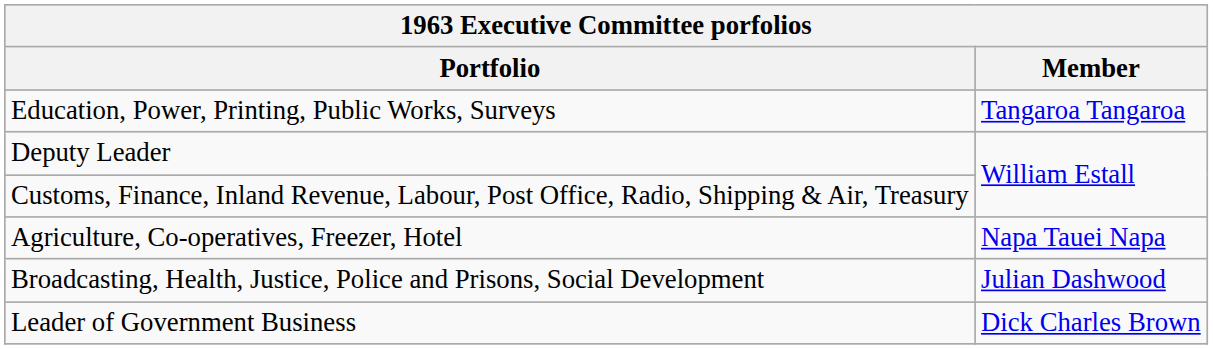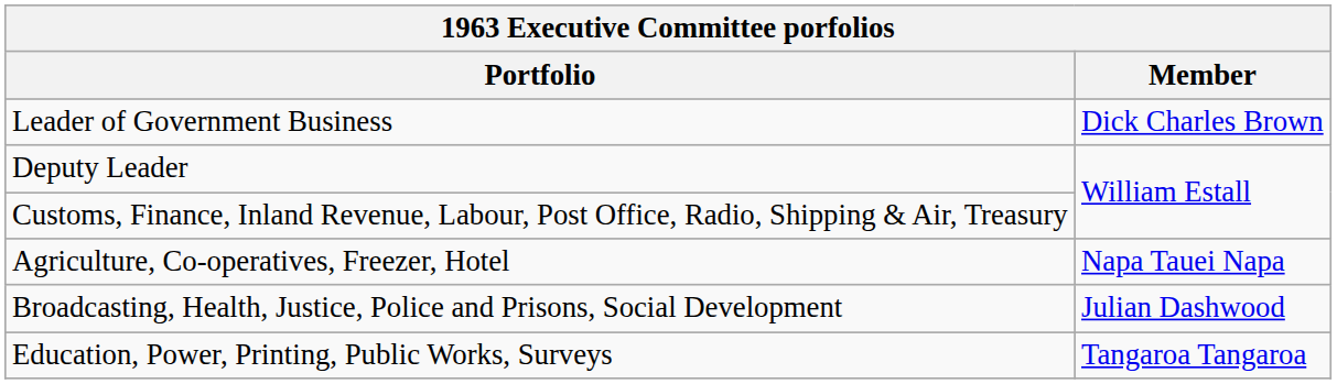rows swapped: Leader of Government Business <-> Education, Power, Printing, Public Works, Surveys
